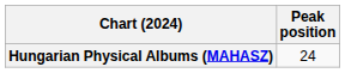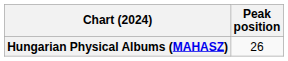Hungarian Physical Albums (MAHASZ) | Peak position: 24 -> 26
